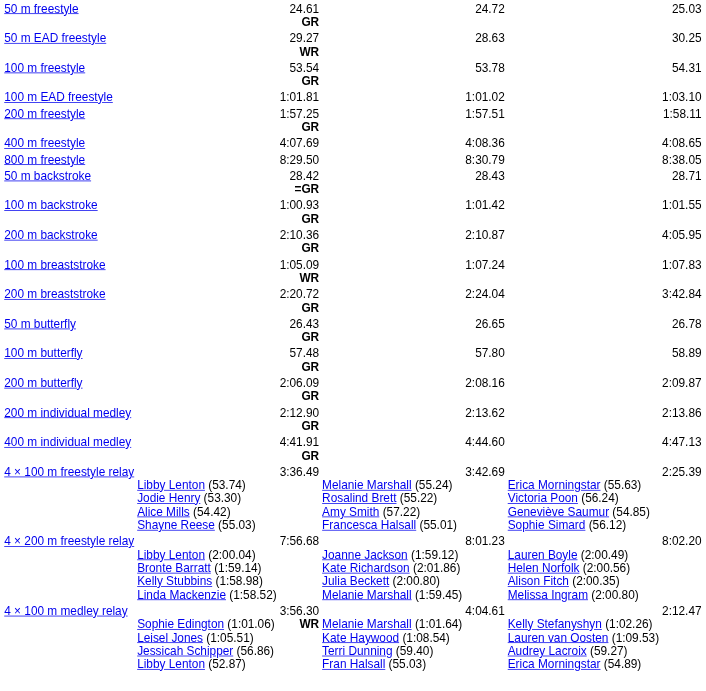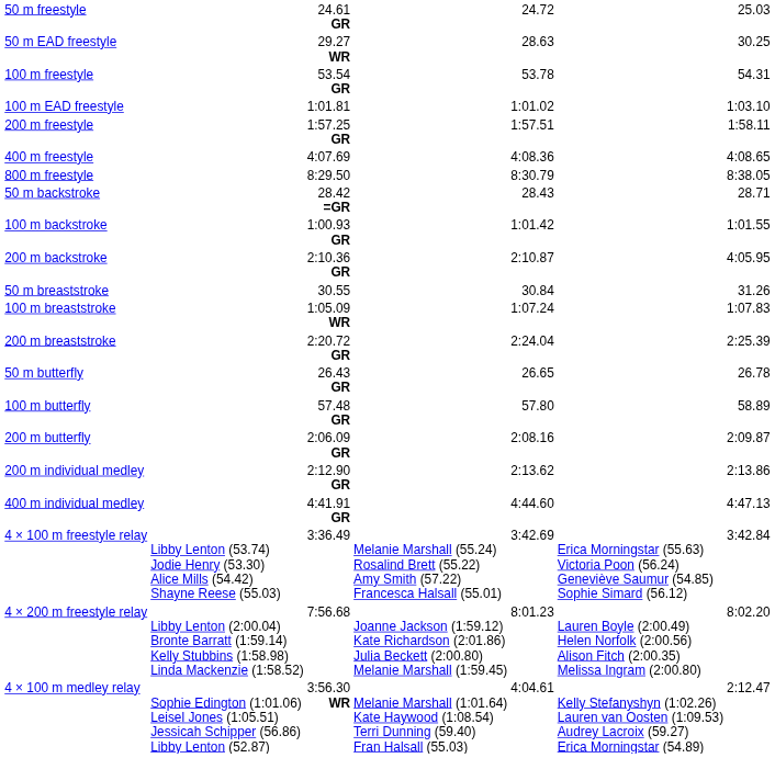+ row: 50 m breaststroke | 30.55 | 30.84 | 31.26
200 m breaststroke | column 7: 3:42.84 -> 2:25.39
4 × 100 m freestyle relay | column 7: 2:25.39 -> 3:42.84
